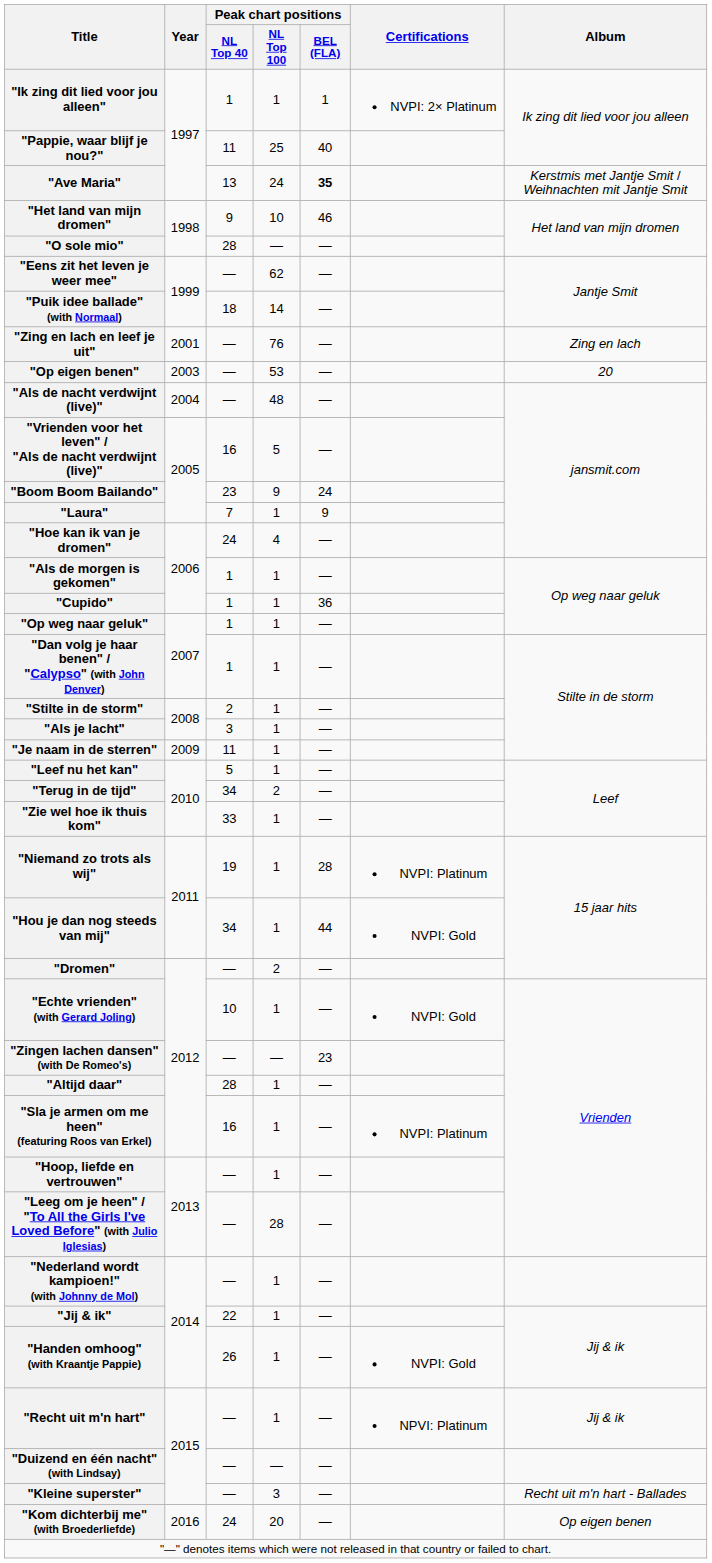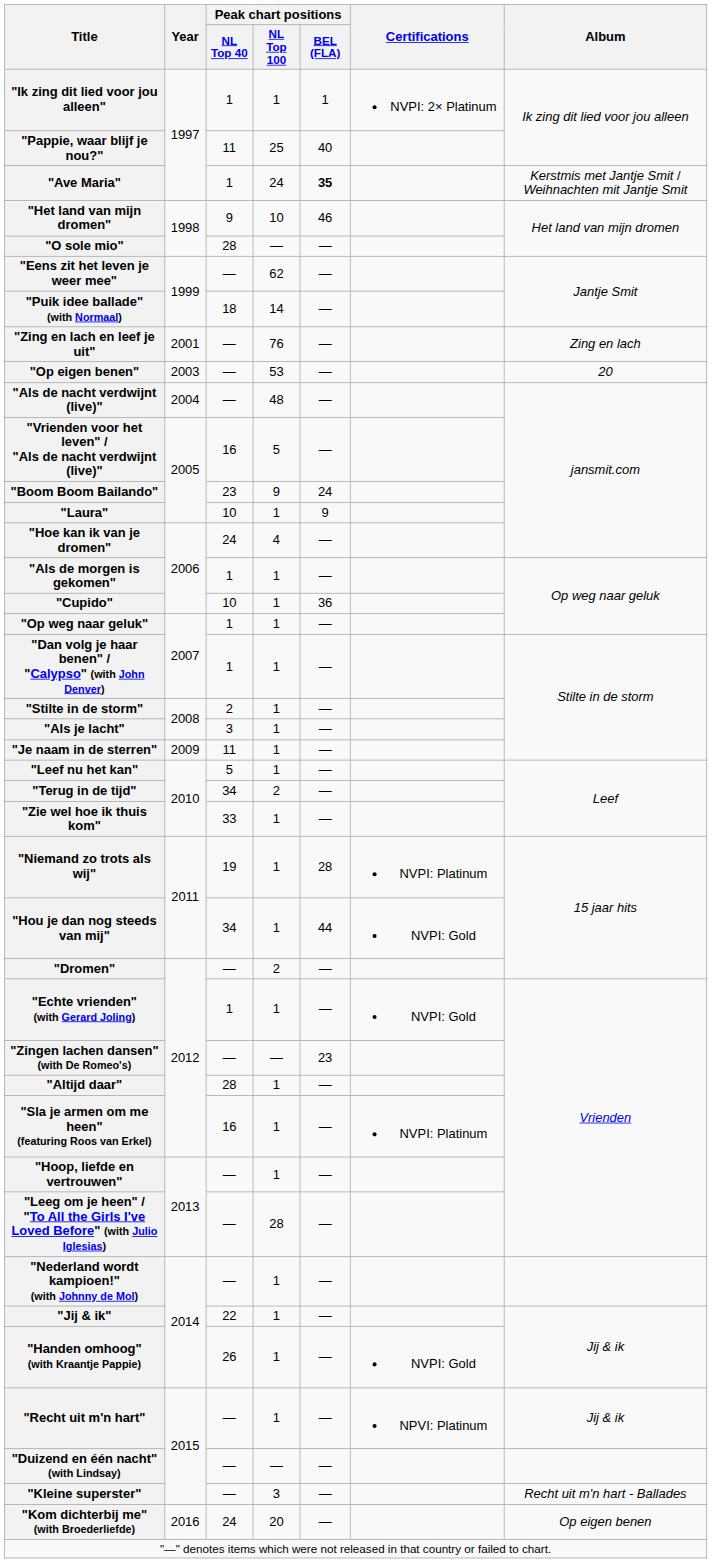"Ave Maria" | Peak chart positions / NL Top 40: 13 -> 1
"Laura" | Peak chart positions / NL Top 40: 7 -> 10
"Cupido" | Peak chart positions / NL Top 40: 1 -> 10
"Echte vrienden" (with Gerard Joling) | Peak chart positions / NL Top 40: 10 -> 1
